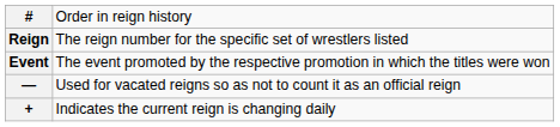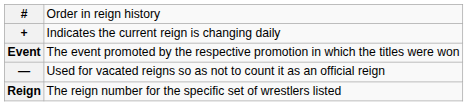rows swapped: Reign <-> +
